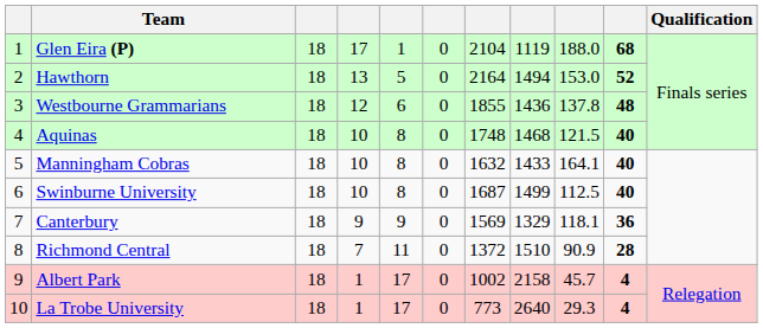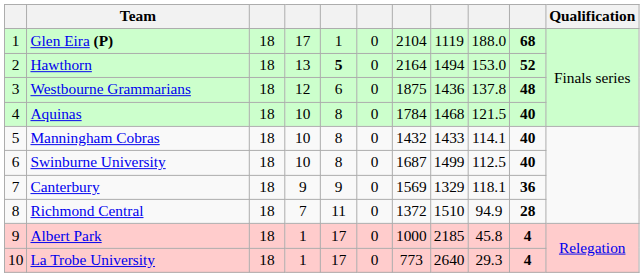Hawthorn | column 5: normal -> bold
Westbourne Grammarians | column 7: 1855 -> 1875
Aquinas | column 7: 1748 -> 1784
Manningham Cobras | column 7: 1632 -> 1432
Manningham Cobras | column 9: 164.1 -> 114.1
Richmond Central | column 9: 90.9 -> 94.9
Albert Park | column 7: 1002 -> 1000
Albert Park | column 8: 2158 -> 2185
Albert Park | column 9: 45.7 -> 45.8
